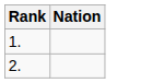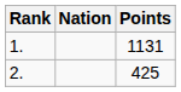+ column: Points | 1131 | 425
